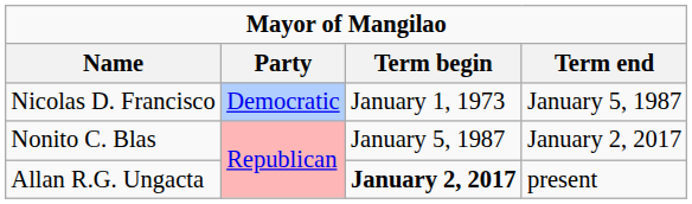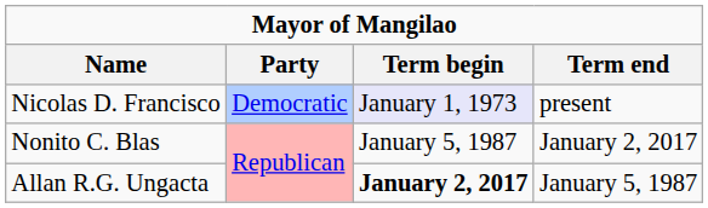Nicolas D. Francisco | Term begin: no background -> lavender background
Nicolas D. Francisco | Term end: January 5, 1987 -> present
Allan R.G. Ungacta | Term end: present -> January 5, 1987
